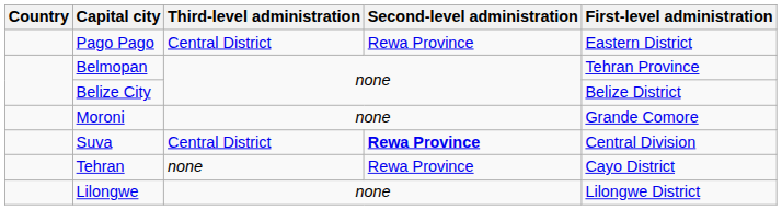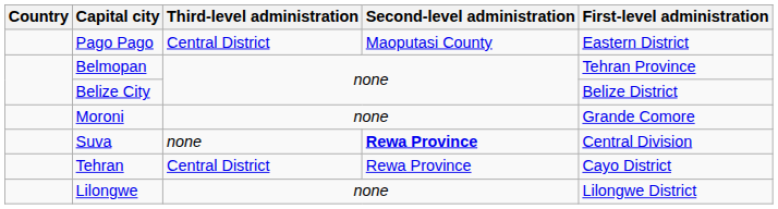Pago Pago | Second-level administration: Rewa Province -> Maoputasi County
Suva | Third-level administration: Central District -> none
Tehran | Third-level administration: none -> Central District
